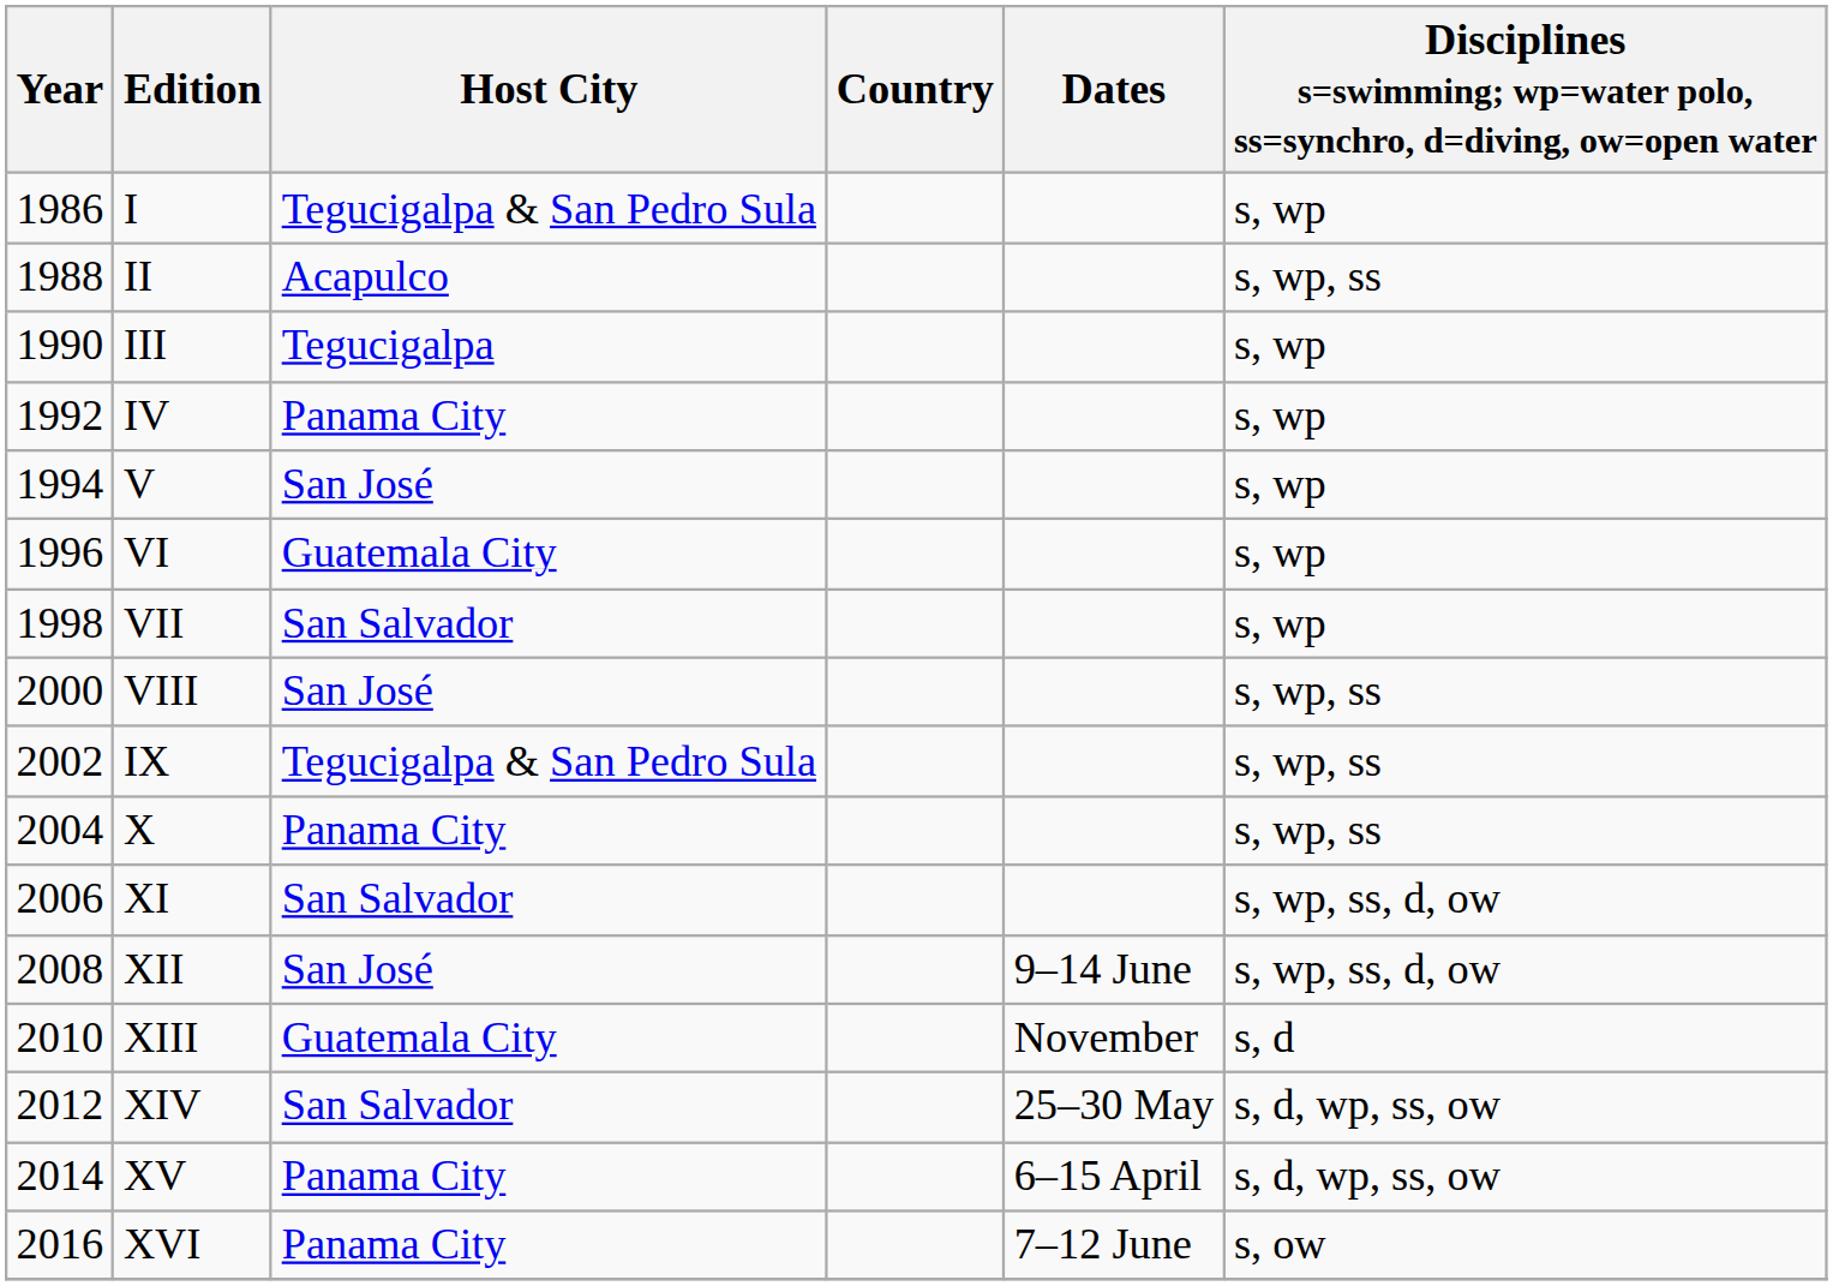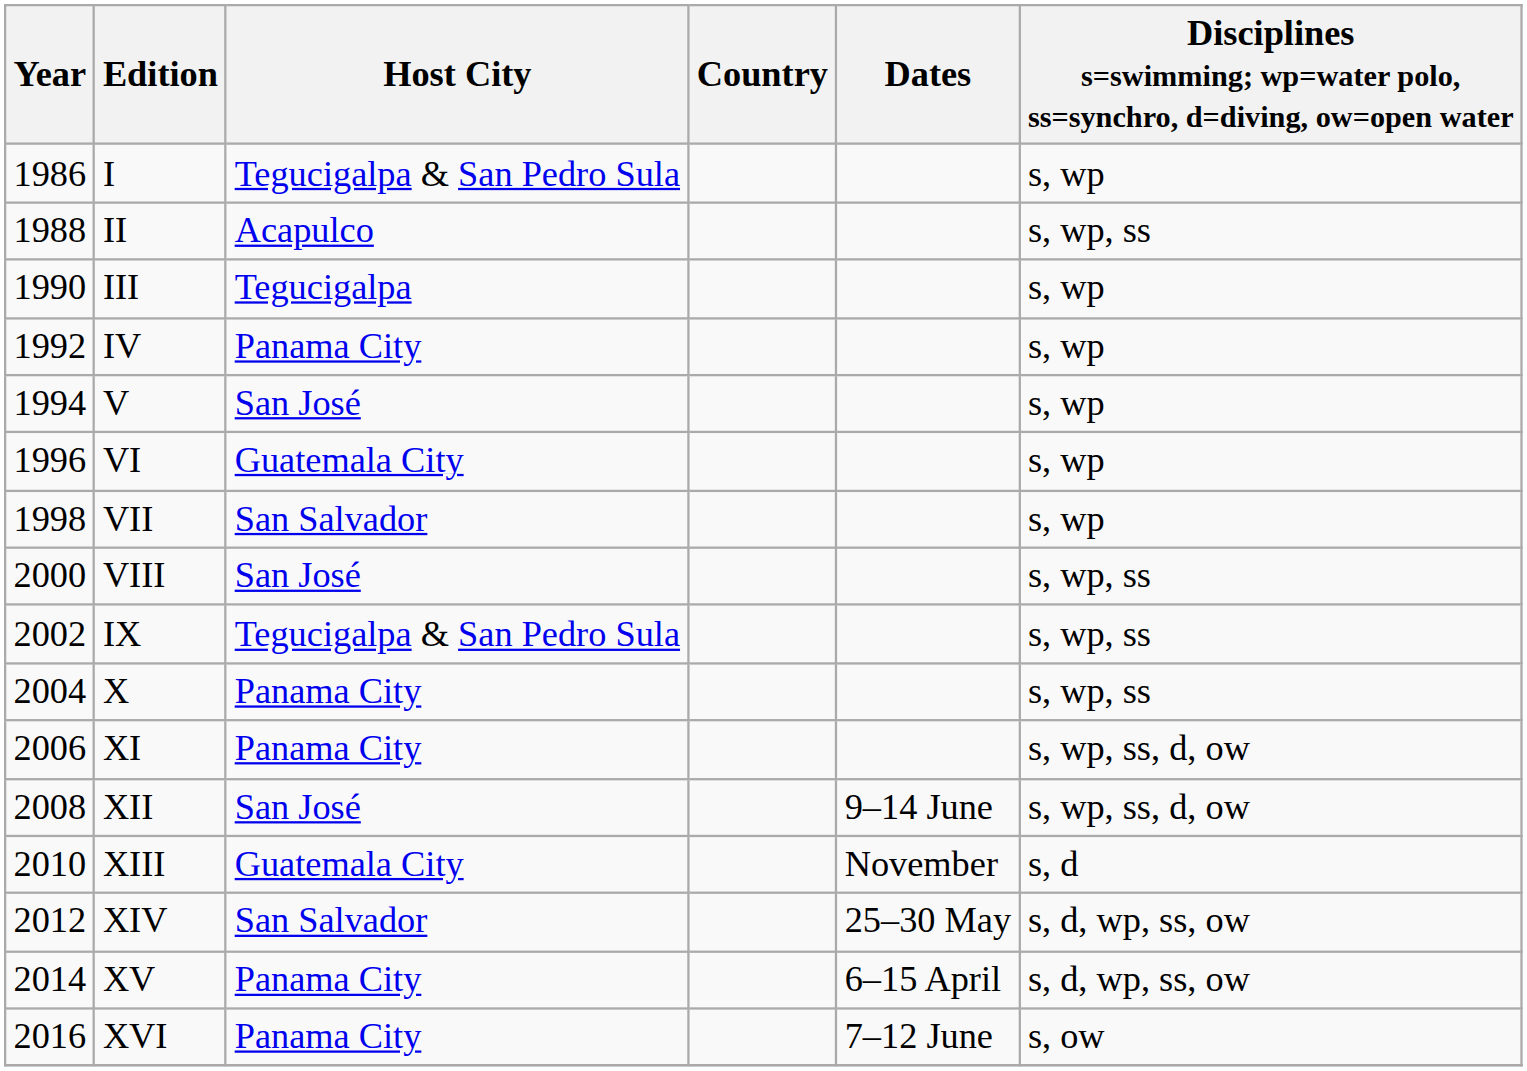XI | Host City: San Salvador -> Panama City
